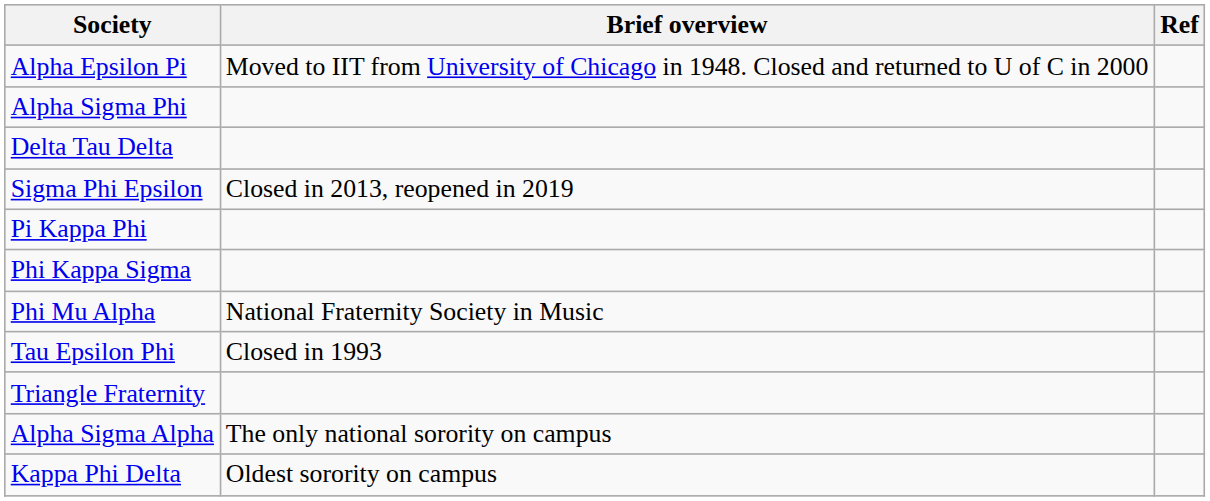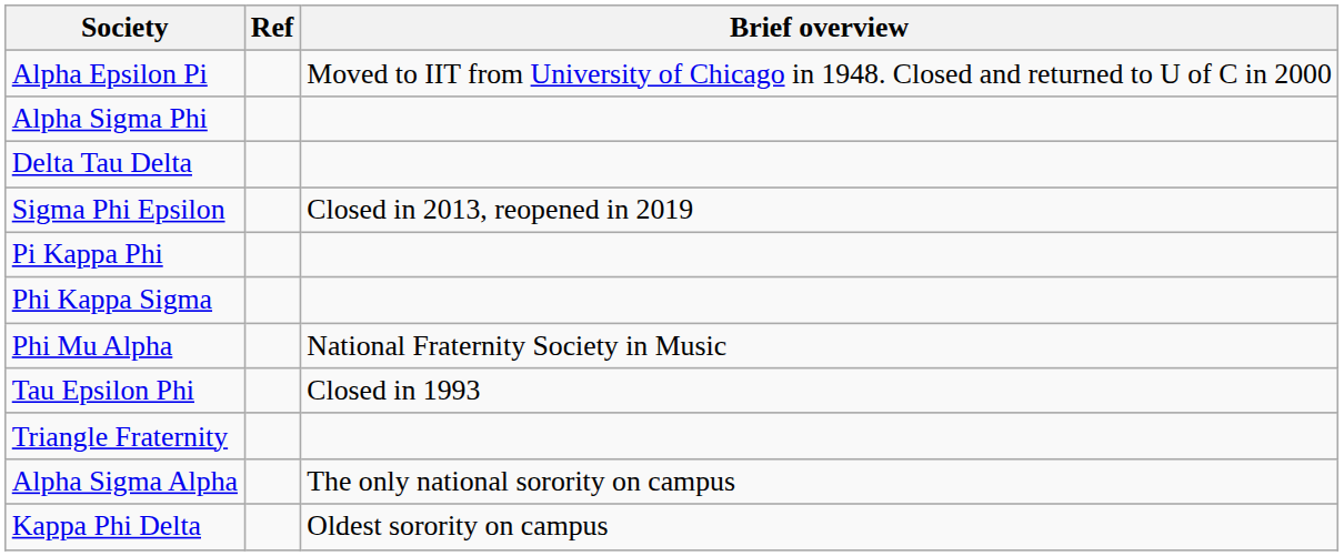columns swapped: Brief overview <-> Ref
